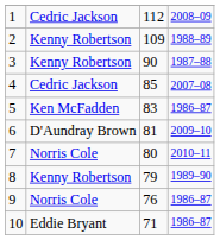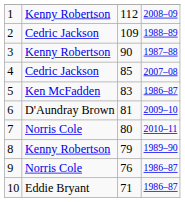1 | column 2: Cedric Jackson -> Kenny Robertson
2 | column 2: Kenny Robertson -> Cedric Jackson
